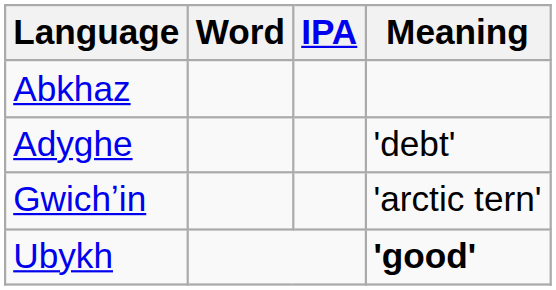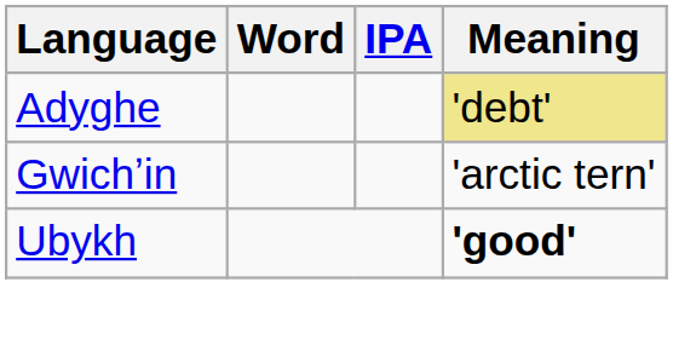- row: Abkhaz
Adyghe | Meaning: no background -> khaki background
